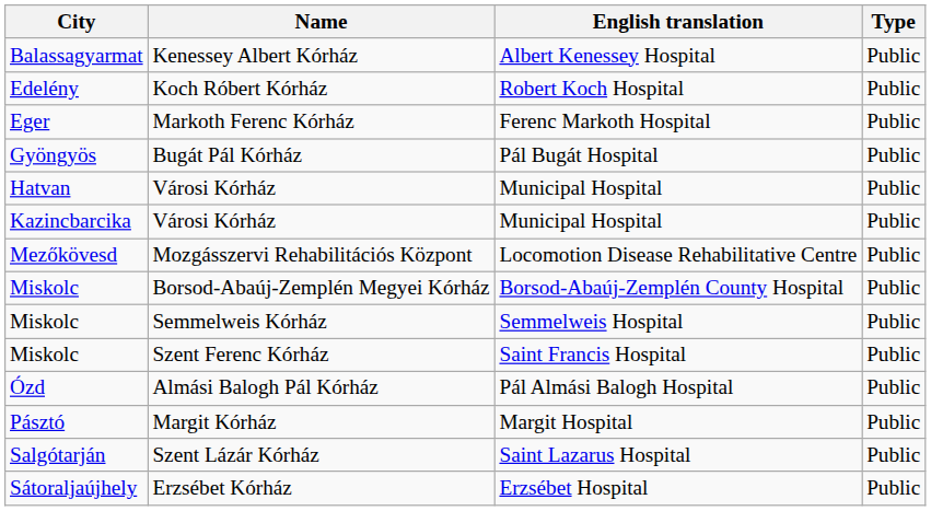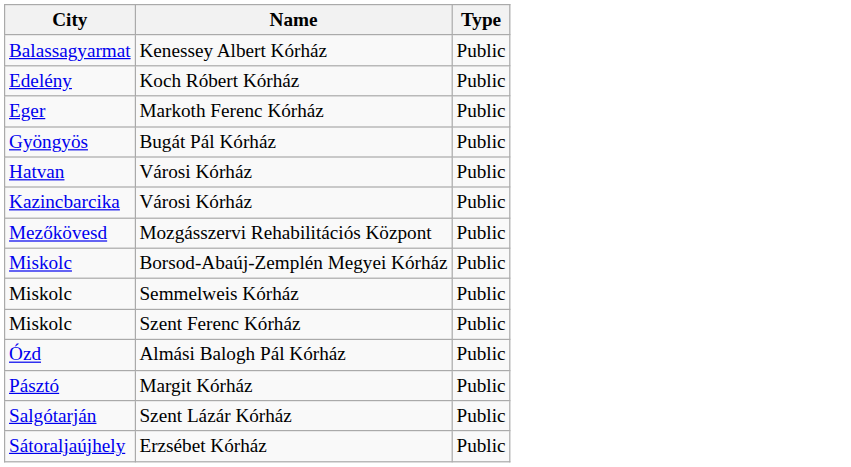- column: English translation | Albert Kenessey Hospital | Robert Koch Hospital | Ferenc Markoth Hospital | Pál Bugát Hospital | Municipal Hospital | Municipal Hospital | Locomotion Disease Rehabilitative Centre | Borsod-Abaúj-Zemplén County Hospital | Semmelweis Hospital | Saint Francis Hospital | Pál Almási Balogh Hospital | Margit Hospital | Saint Lazarus Hospital | Erzsébet Hospital
